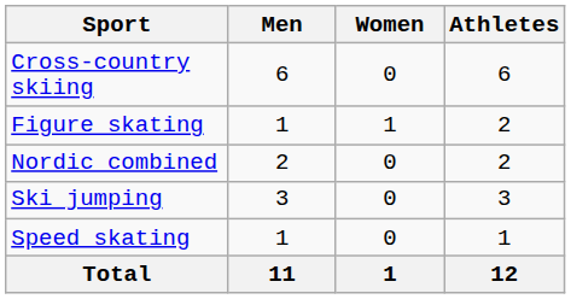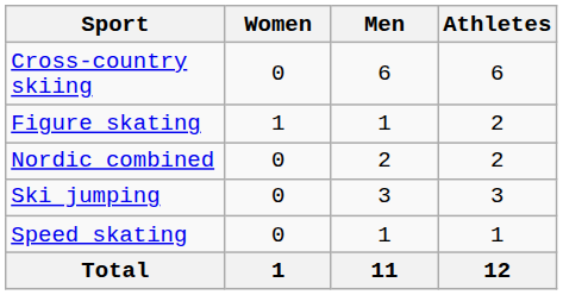columns swapped: Men <-> Women
